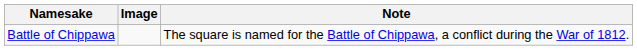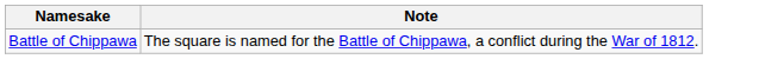- column: Image
